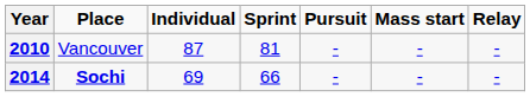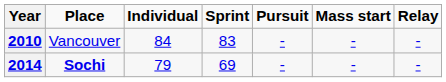2010 | Individual: 87 -> 84
2010 | Sprint: 81 -> 83
2014 | Individual: 69 -> 79
2014 | Sprint: 66 -> 69
